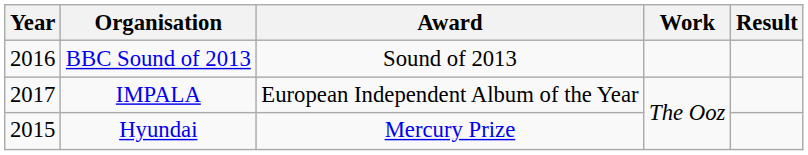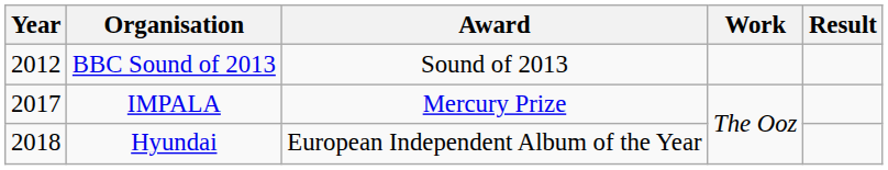BBC Sound of 2013 | Year: 2016 -> 2012
IMPALA | Award: European Independent Album of the Year -> Mercury Prize
Hyundai | Year: 2015 -> 2018
Hyundai | Award: Mercury Prize -> European Independent Album of the Year
